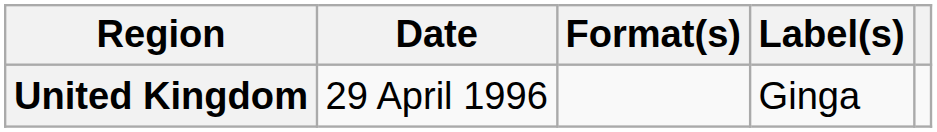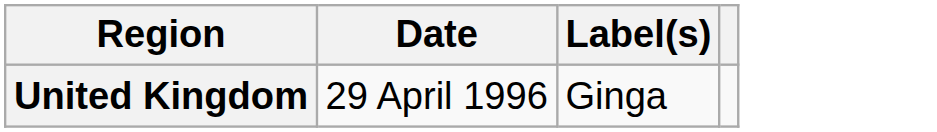- column: Format(s)
